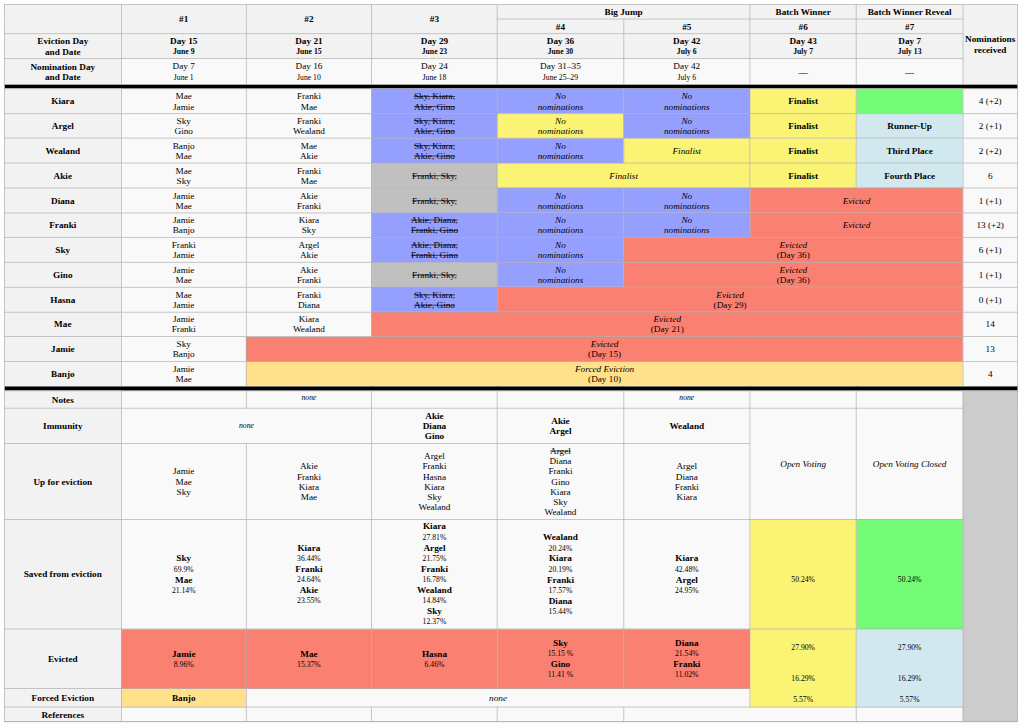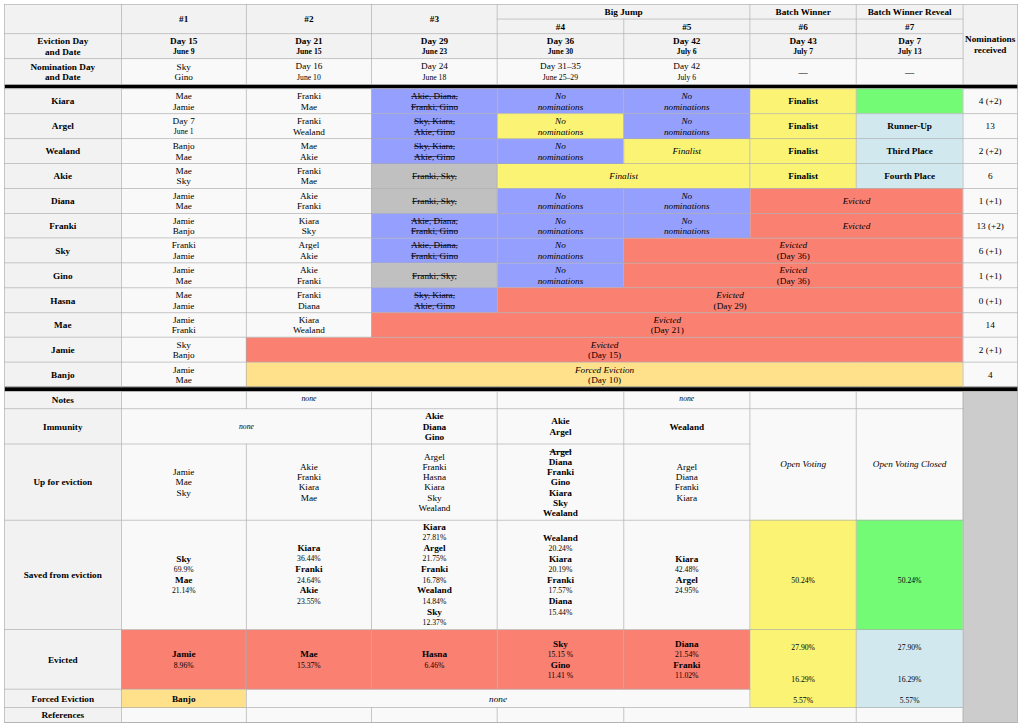Nomination Day and Date | #1 / Day 15 June 9: Day 7 June 1 -> Sky Gino
Kiara | #3 / Day 29 June 23: Sky, Kiara, Akie, Gino -> Akie, Diana, Franki, Gino
Argel | #1 / Day 15 June 9: Sky Gino -> Day 7 June 1
Argel | Nominations received: 2 (+1) -> 13
Jamie | Nominations received: 13 -> 2 (+1)
Up for eviction | Big Jump / #4 / Day 36 June 30: normal -> bold
